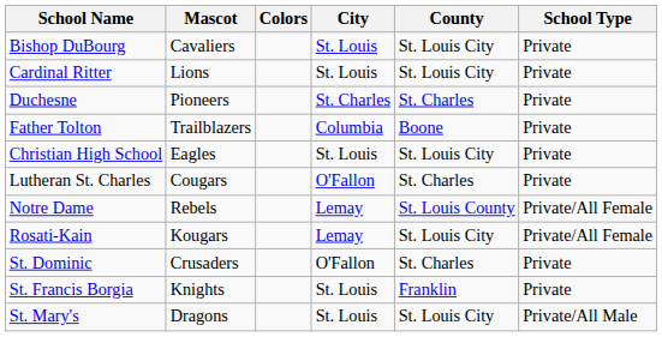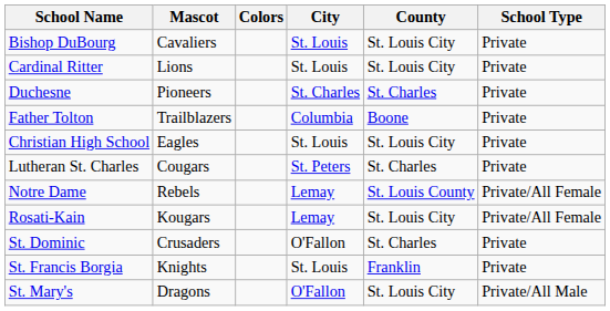Lutheran St. Charles | City: O'Fallon -> St. Peters
St. Mary's | City: St. Louis -> O'Fallon
